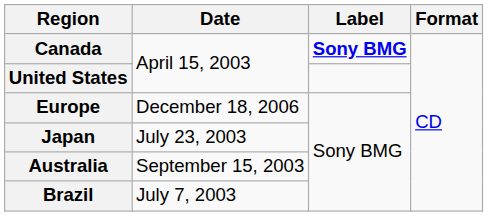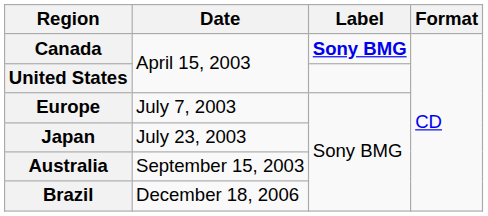Europe | Date: December 18, 2006 -> July 7, 2003
Brazil | Date: July 7, 2003 -> December 18, 2006
